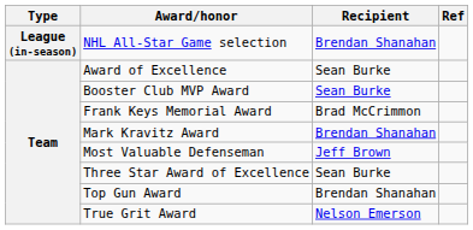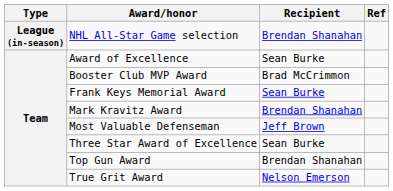Booster Club MVP Award | Recipient: Sean Burke -> Brad McCrimmon
Frank Keys Memorial Award | Recipient: Brad McCrimmon -> Sean Burke
